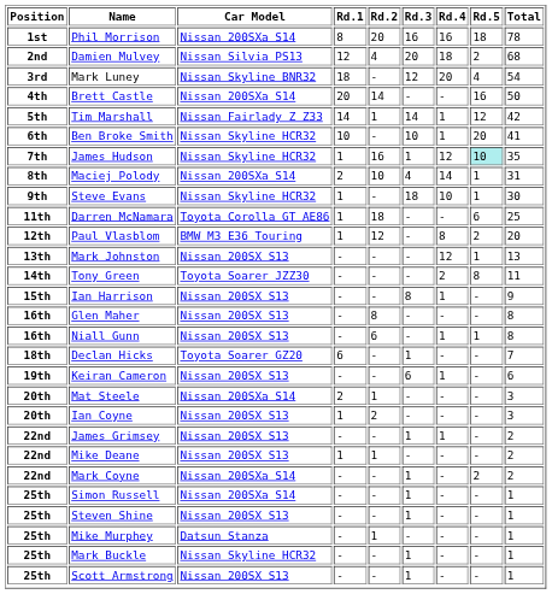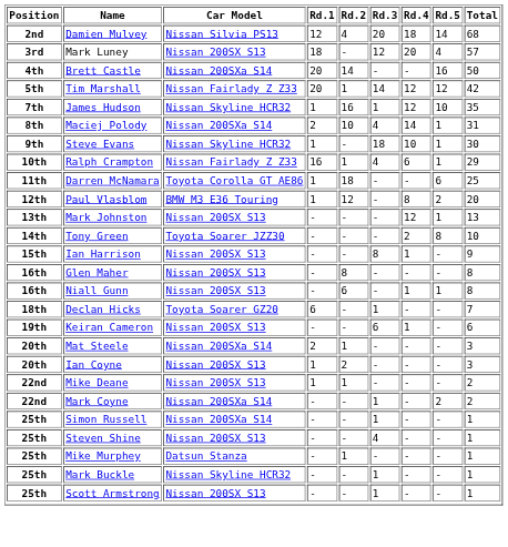- row: 1st | Phil Morrison | Nissan 200SXa S14 | 8 | 20 | 16 | 16 | 18 | 78
Damien Mulvey | Rd.5: 2 -> 14
Mark Luney | Car Model: Nissan Skyline BNR32 -> Nissan 200SX S13
Mark Luney | Total: 54 -> 57
Tim Marshall | Rd.1: 14 -> 20
Tim Marshall | Rd.4: 1 -> 12
- row: 6th | Ben Broke Smith | Nissan Skyline HCR32 | 10 | - | 10 | 1 | 20 | 41
James Hudson | Rd.5: paleturquoise background -> no background
+ row: 10th | Ralph Crampton | Nissan Fairlady Z Z33 | 16 | 1 | 4 | 6 | 1 | 29
Tony Green | Total: 11 -> 10
- row: 22nd | James Grimsey | Nissan 200SX S13 | - | - | 1 | 1 | - | 2
Steven Shine | Rd.3: 1 -> 4
